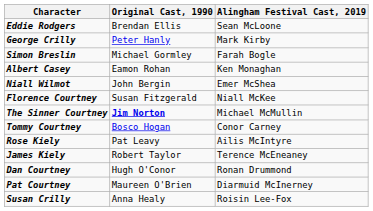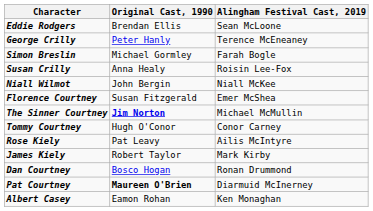George Crilly | Alingham Festival Cast, 2019: Mark Kirby -> Terence McEneaney
rows swapped: Susan Crilly <-> Albert Casey
Niall Wilmot | Alingham Festival Cast, 2019: Emer McShea -> Niall McKee
Florence Courtney | Alingham Festival Cast, 2019: Niall McKee -> Emer McShea
Tommy Courtney | Original Cast, 1990: Bosco Hogan -> Hugh O'Conor
James Kiely | Alingham Festival Cast, 2019: Terence McEneaney -> Mark Kirby
Dan Courtney | Original Cast, 1990: Hugh O'Conor -> Bosco Hogan
Pat Courtney | Original Cast, 1990: normal -> bold
